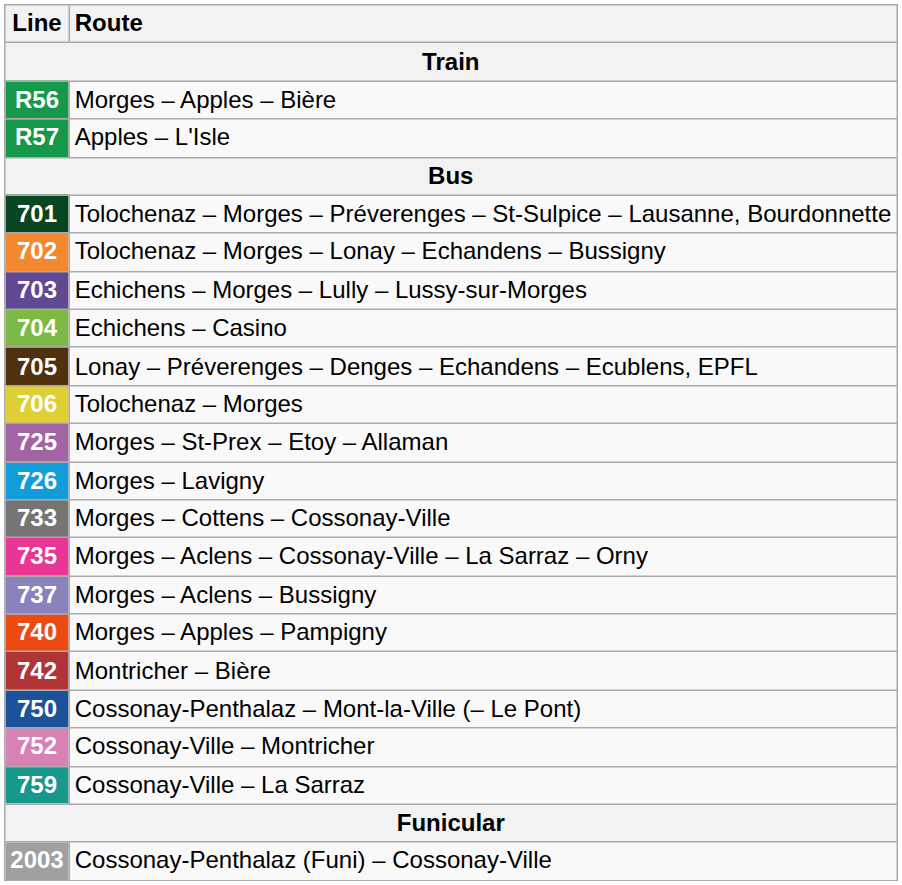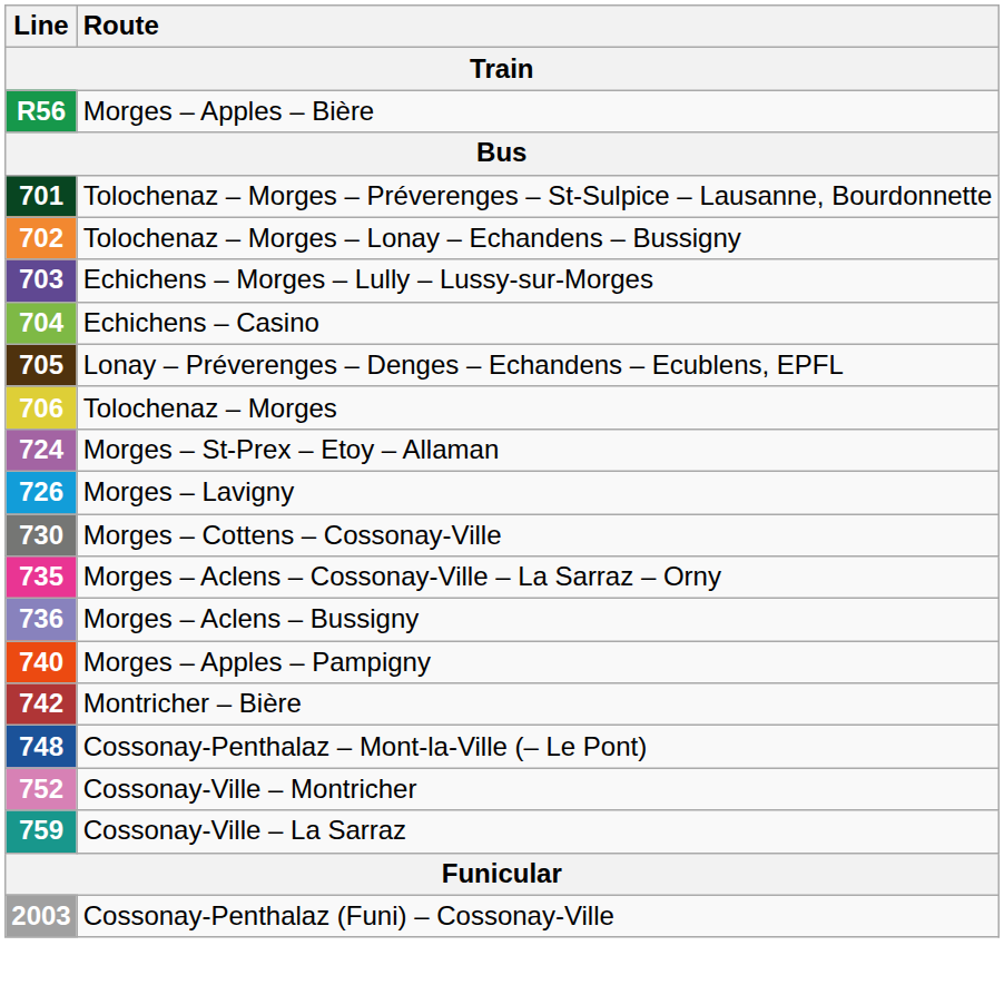- row: R57 | Apples – L'Isle
Morges – St-Prex – Etoy – Allaman | Line: 725 -> 724
Morges – Cottens – Cossonay-Ville | Line: 733 -> 730
Morges – Aclens – Bussigny | Line: 737 -> 736
Cossonay-Penthalaz – Mont-la-Ville (– Le Pont) | Line: 750 -> 748
